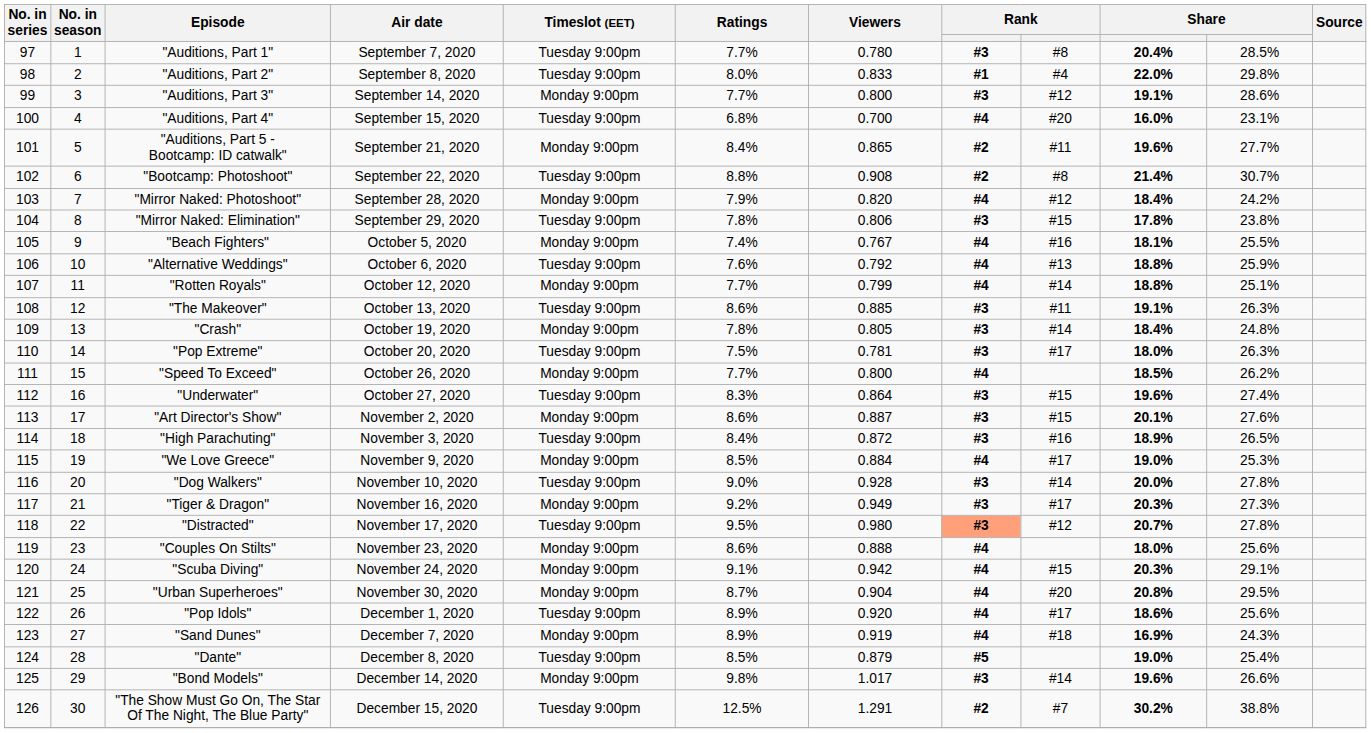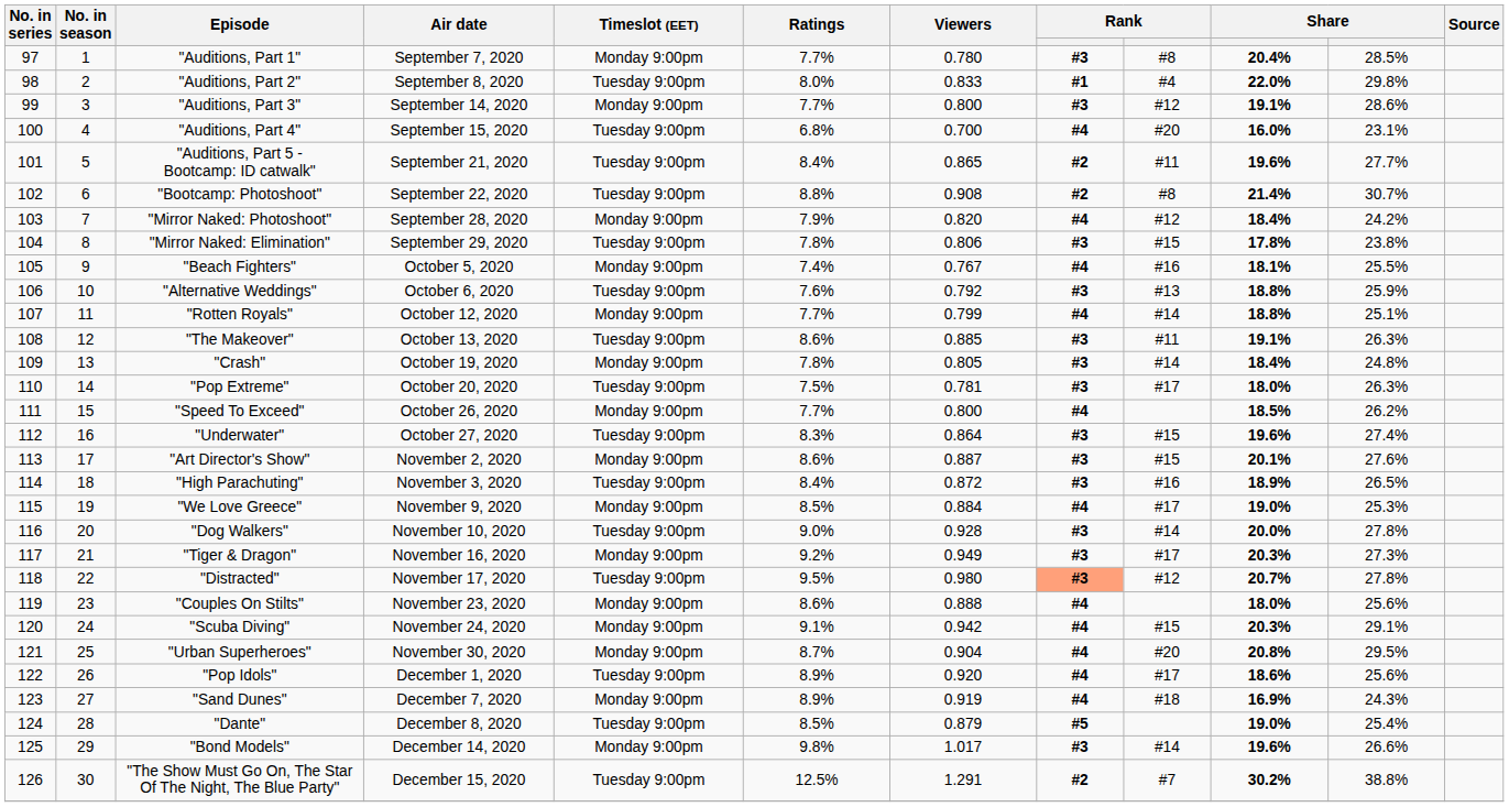"Auditions, Part 1" | Timeslot (EET): Tuesday 9:00pm -> Monday 9:00pm
"Auditions, Part 5 - Bootcamp: ID catwalk" | Timeslot (EET): Monday 9:00pm -> Tuesday 9:00pm
"Alternative Weddings" | column 8: #4 -> #3
